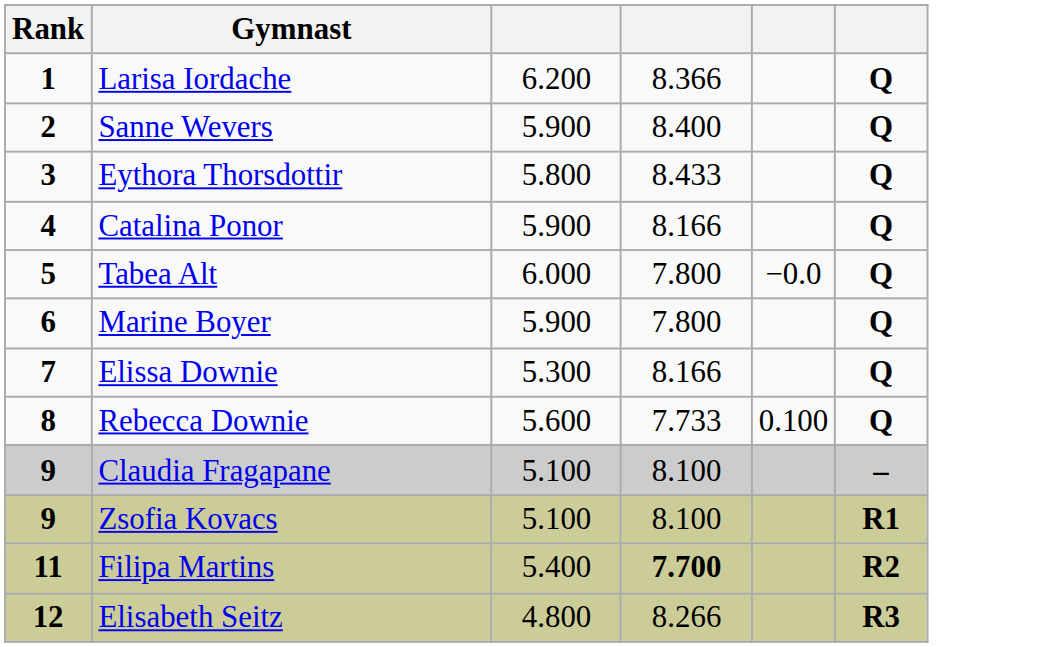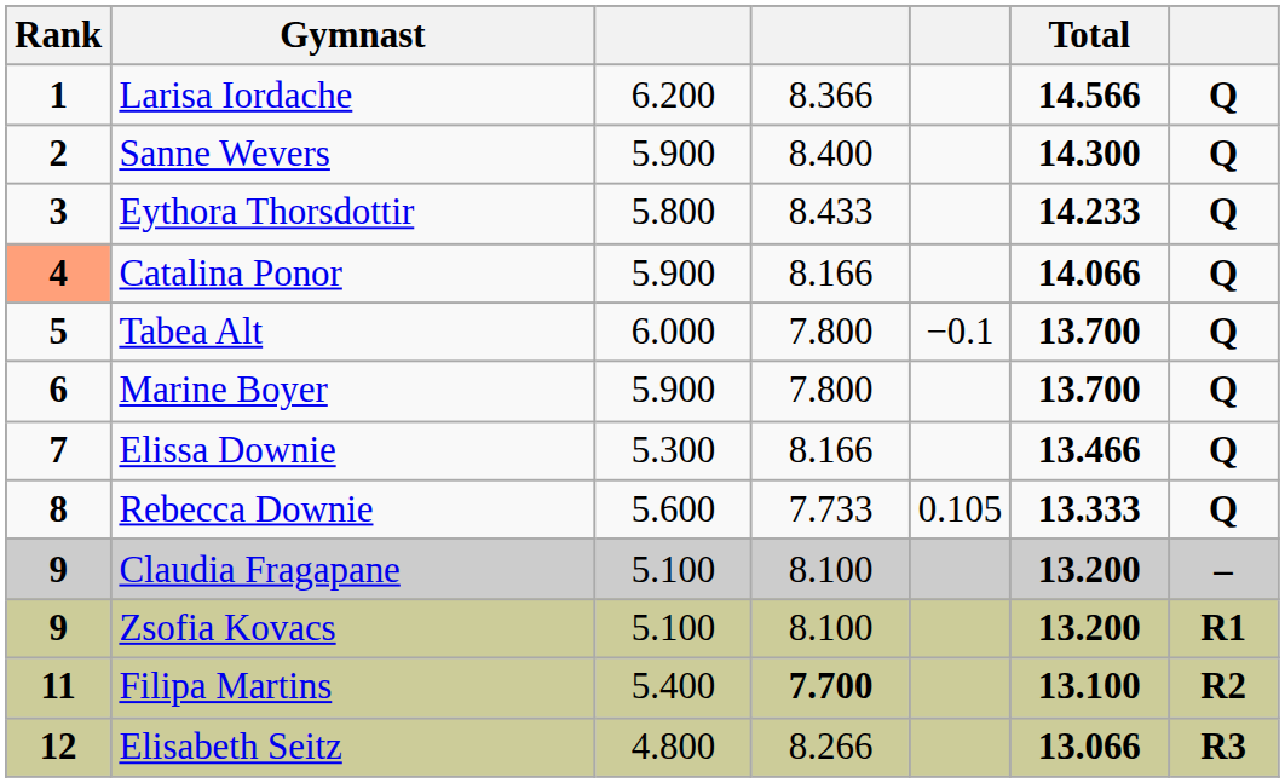+ column: Total | 14.566 | 14.300 | 14.233 | 14.066 | 13.700 | 13.700 | 13.466 | 13.333 | 13.200 | 13.200 | 13.100 | 13.066
Catalina Ponor | Rank: no background -> lightsalmon background
Tabea Alt | column 5: −0.0 -> −0.1
Rebecca Downie | column 5: 0.100 -> 0.105
